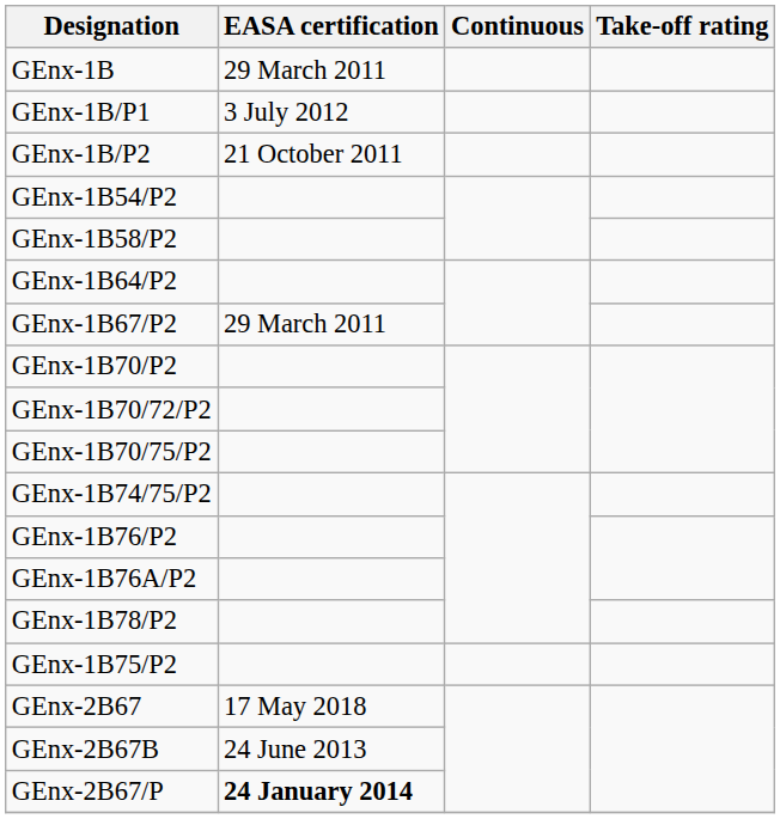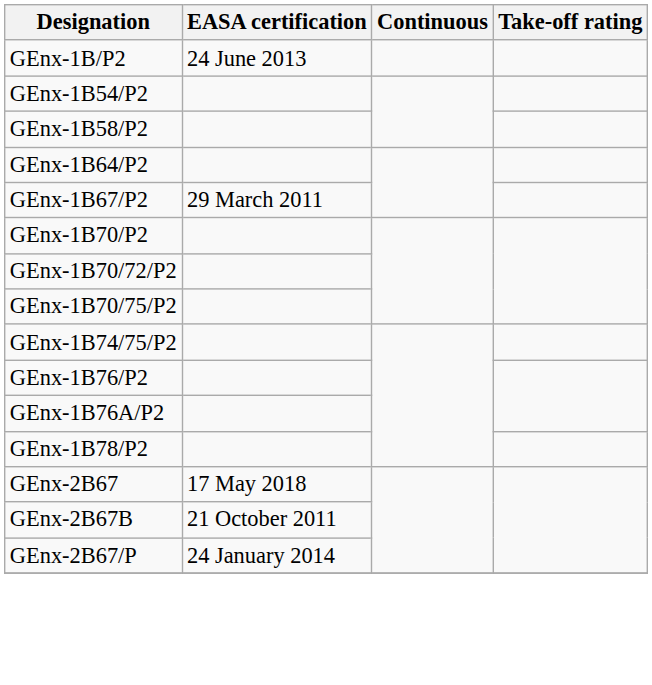- row: GEnx-1B | 29 March 2011
- row: GEnx-1B/P1 | 3 July 2012
GEnx-1B/P2 | EASA certification: 21 October 2011 -> 24 June 2013
- row: GEnx-1B75/P2
GEnx-2B67B | EASA certification: 24 June 2013 -> 21 October 2011
GEnx-2B67/P | EASA certification: bold -> normal
